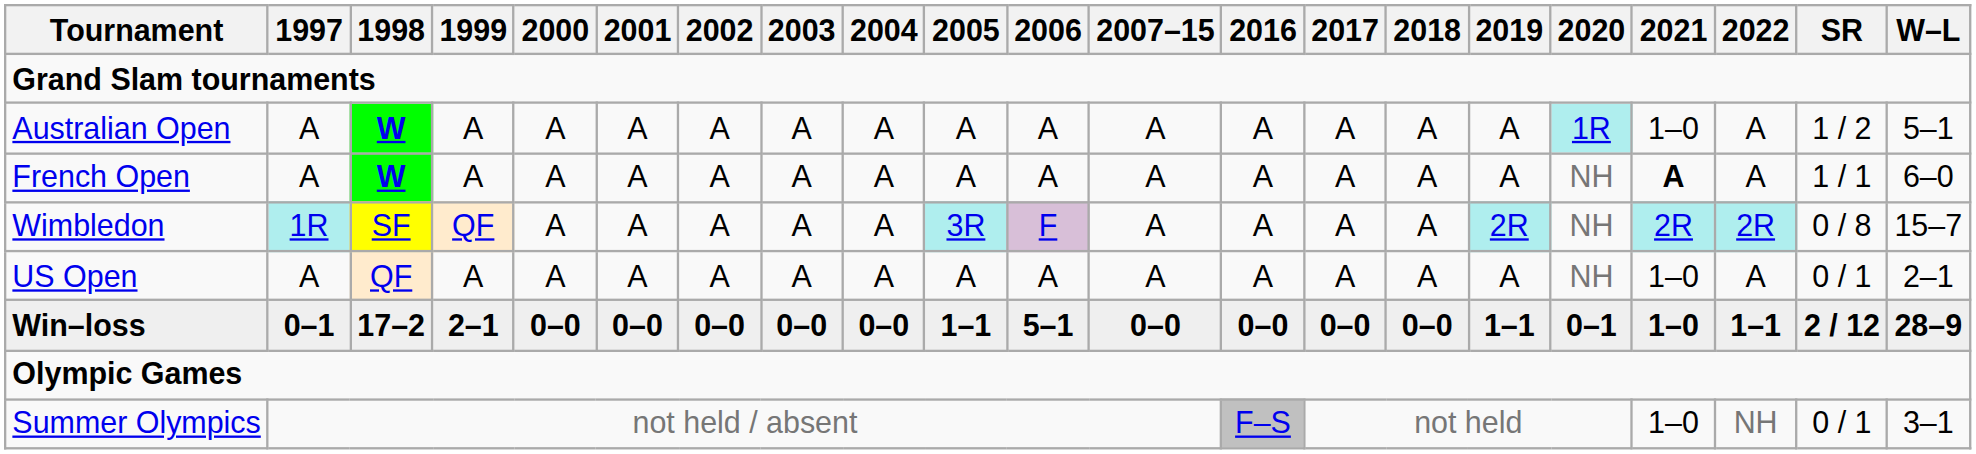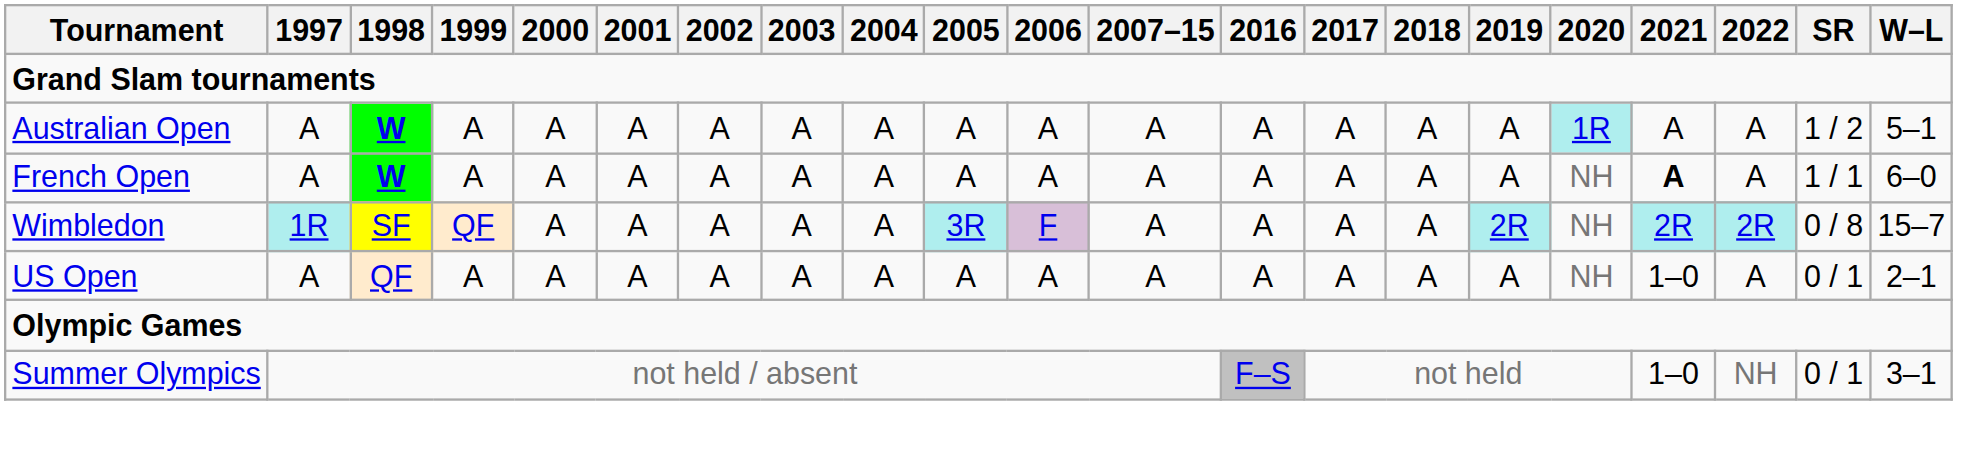Australian Open | 2021: 1–0 -> A
- row: Win–loss | 0–1 | 17–2 | 2–1 | 0–0 | 0–0 | 0–0 | 0–0 | 0–0 | 1–1 | 5–1 | 0–0 | 0–0 | 0–0 | 0–0 | 1–1 | 0–1 | 1–0 | 1–1 | 2 / 12 | 28–9
